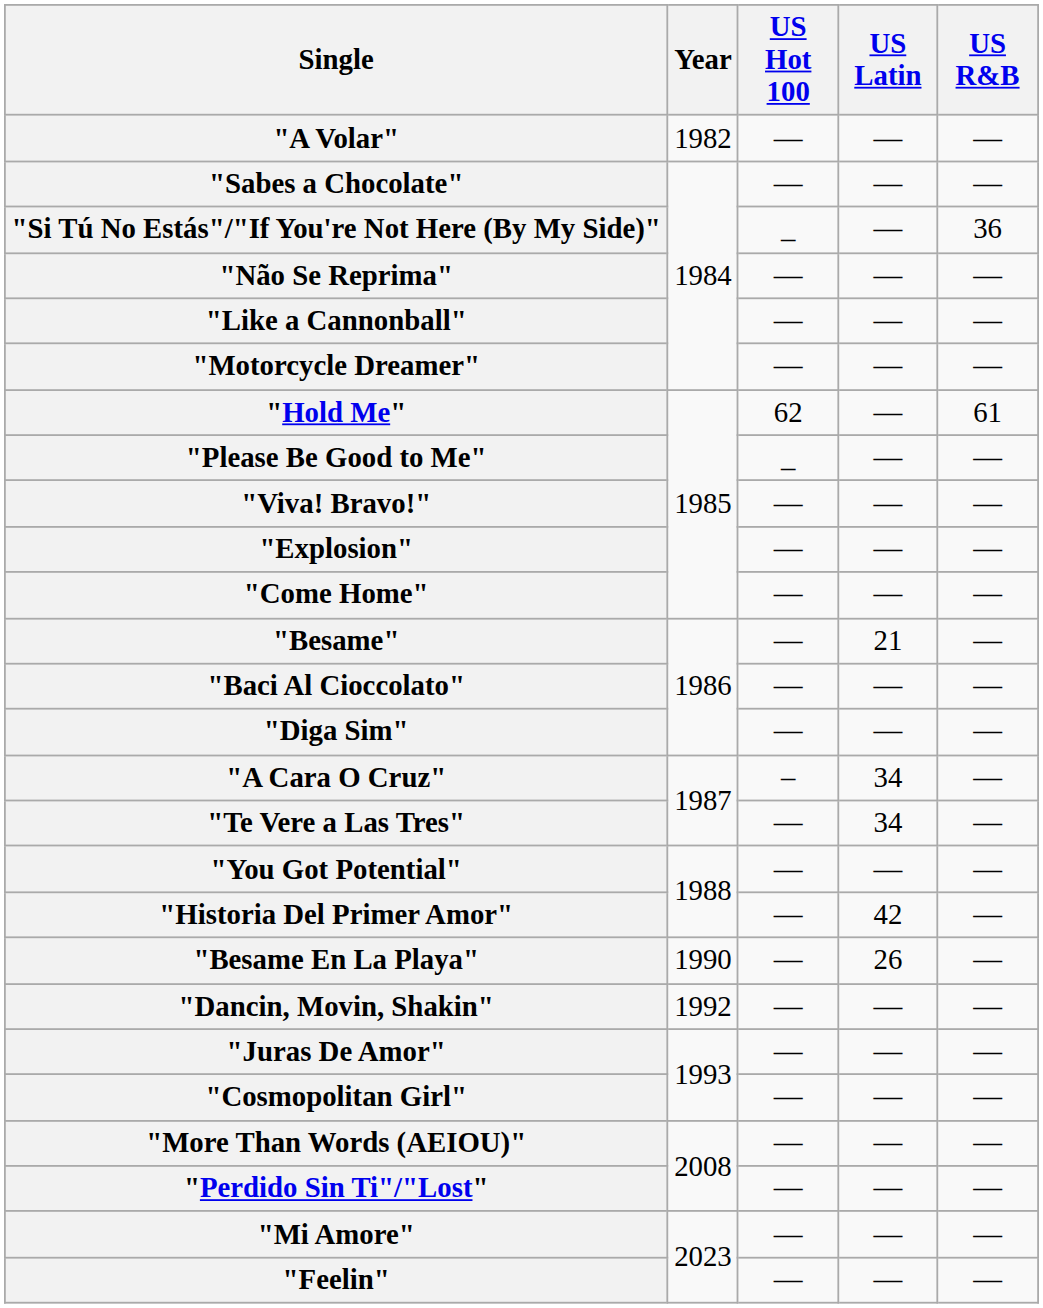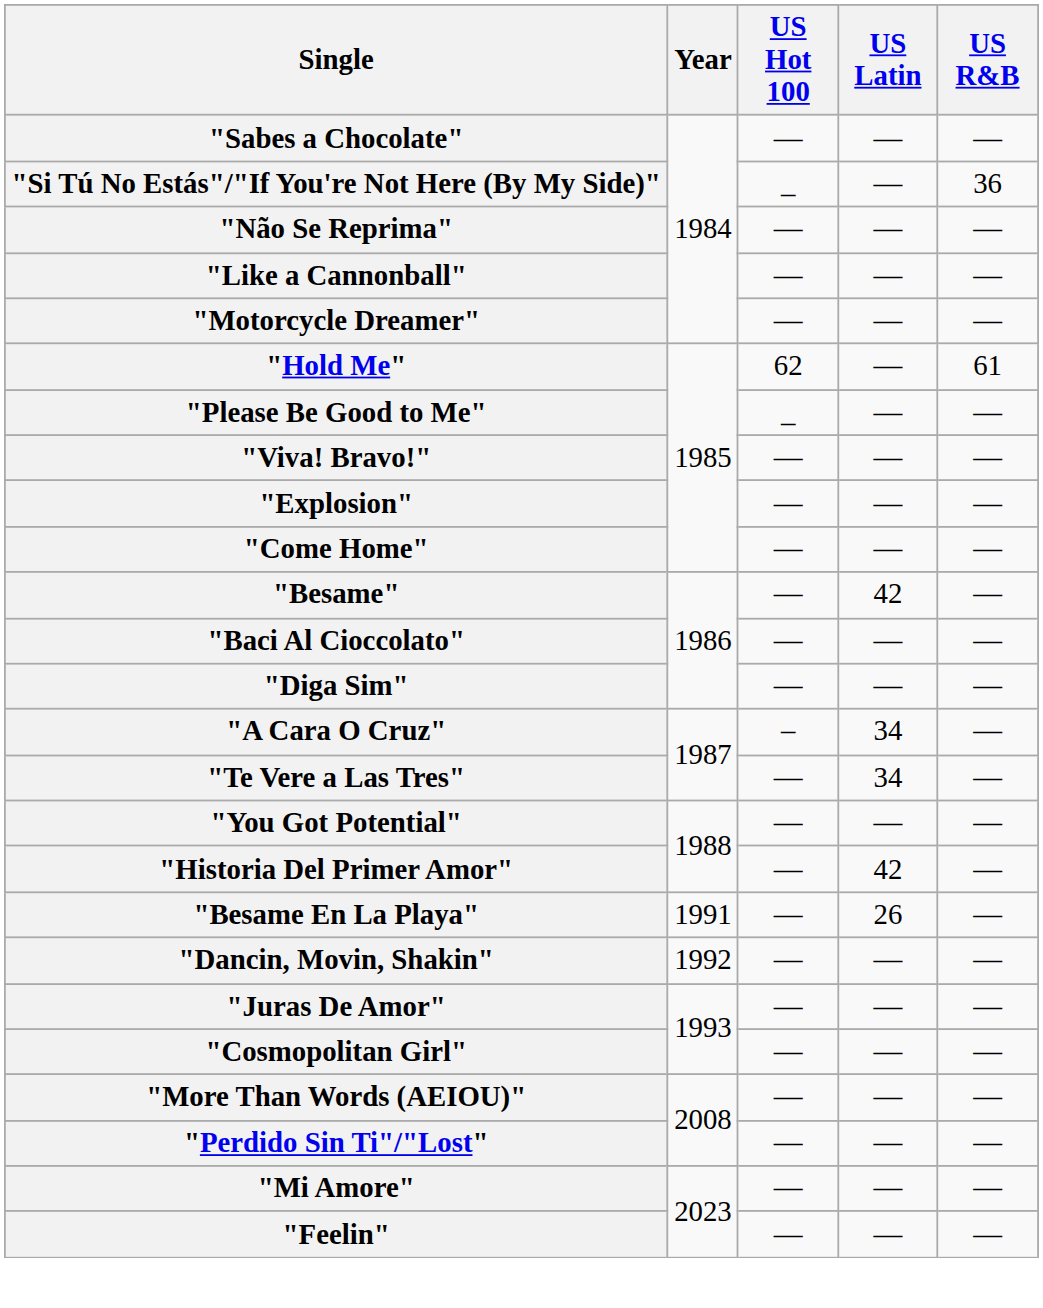- row: "A Volar" | 1982 | — | — | —
"Besame" | US Latin: 21 -> 42
"Besame En La Playa" | Year: 1990 -> 1991
